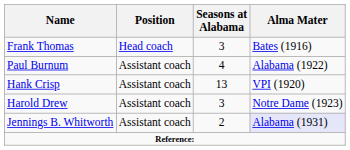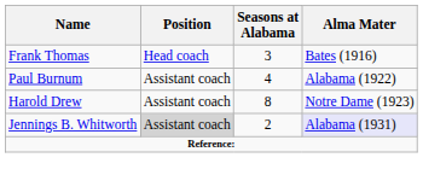- row: Hank Crisp | Assistant coach | 13 | VPI (1920)
Harold Drew | Seasons at Alabama: 3 -> 8
Jennings B. Whitworth | Position: no background -> lightgrey background
